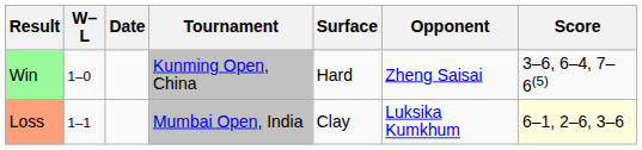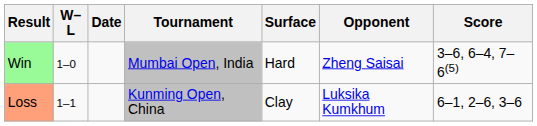Win | Tournament: Kunming Open, China -> Mumbai Open, India
Loss | Tournament: Mumbai Open, India -> Kunming Open, China
Loss | Score: lightyellow background -> no background
